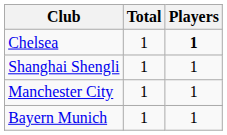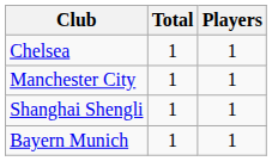Chelsea | Players: bold -> normal
rows swapped: Manchester City <-> Shanghai Shengli
